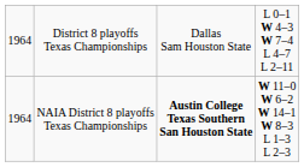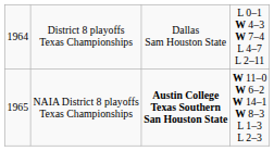NAIA District 8 playoffs Texas Championships | column 1: 1964 -> 1965
